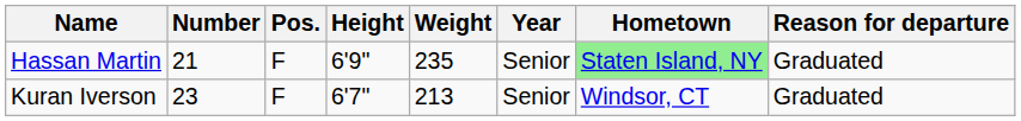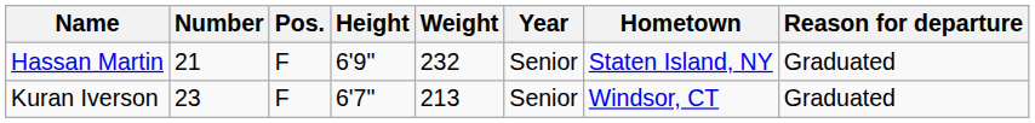Hassan Martin | Weight: 235 -> 232
Hassan Martin | Hometown: lightgreen background -> no background
